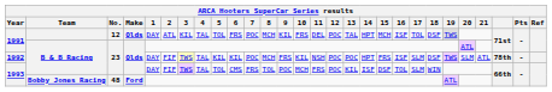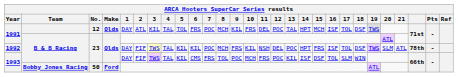1992 | 12: POC -> DEL
1992 | 17: SLM -> TOL
1993 / B & B Racing | 5: TOL -> KIL
1993 / Bobby Jones Racing | No.: 48 -> 50
